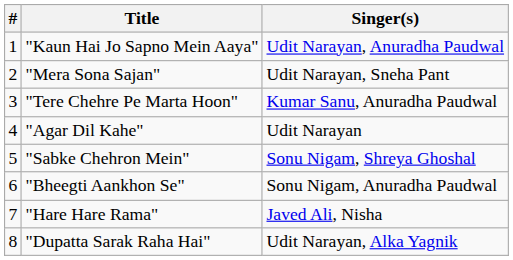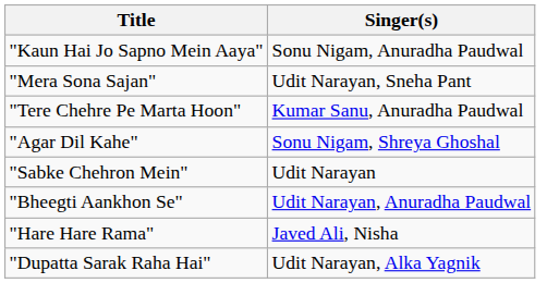- column: # | 1 | 2 | 3 | 4 | 5 | 6 | 7 | 8
"Kaun Hai Jo Sapno Mein Aaya" | Singer(s): Udit Narayan, Anuradha Paudwal -> Sonu Nigam, Anuradha Paudwal
"Agar Dil Kahe" | Singer(s): Udit Narayan -> Sonu Nigam, Shreya Ghoshal
"Sabke Chehron Mein" | Singer(s): Sonu Nigam, Shreya Ghoshal -> Udit Narayan
"Bheegti Aankhon Se" | Singer(s): Sonu Nigam, Anuradha Paudwal -> Udit Narayan, Anuradha Paudwal
